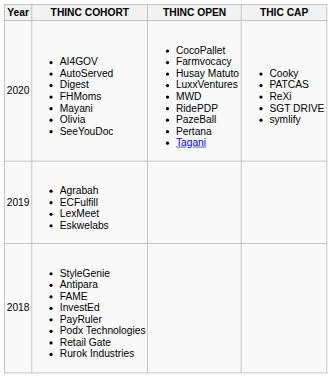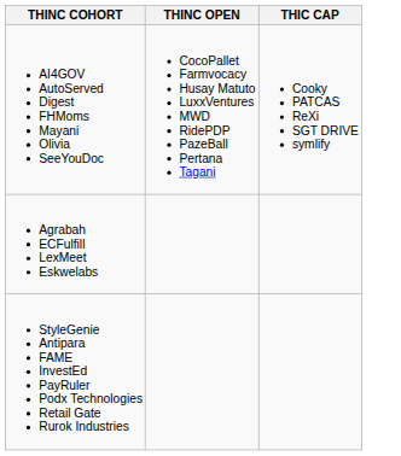- column: Year | 2020 | 2019 | 2018
